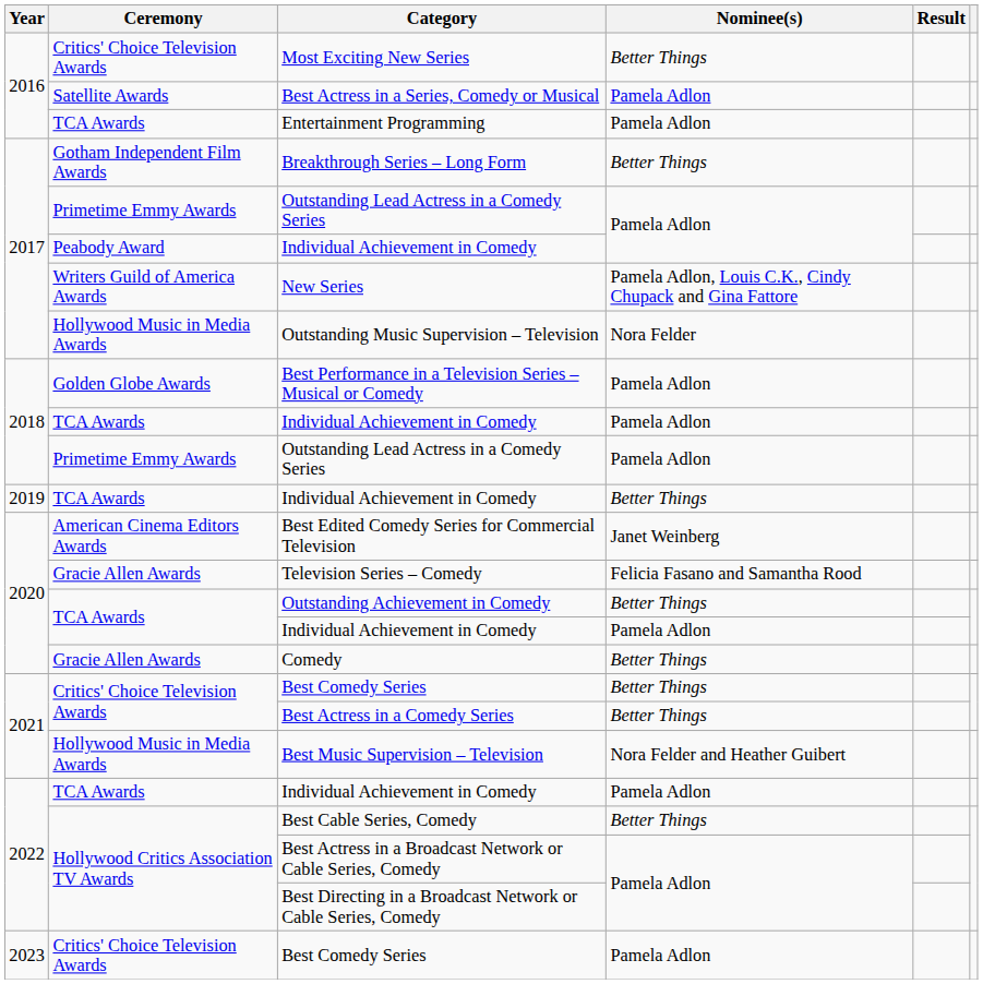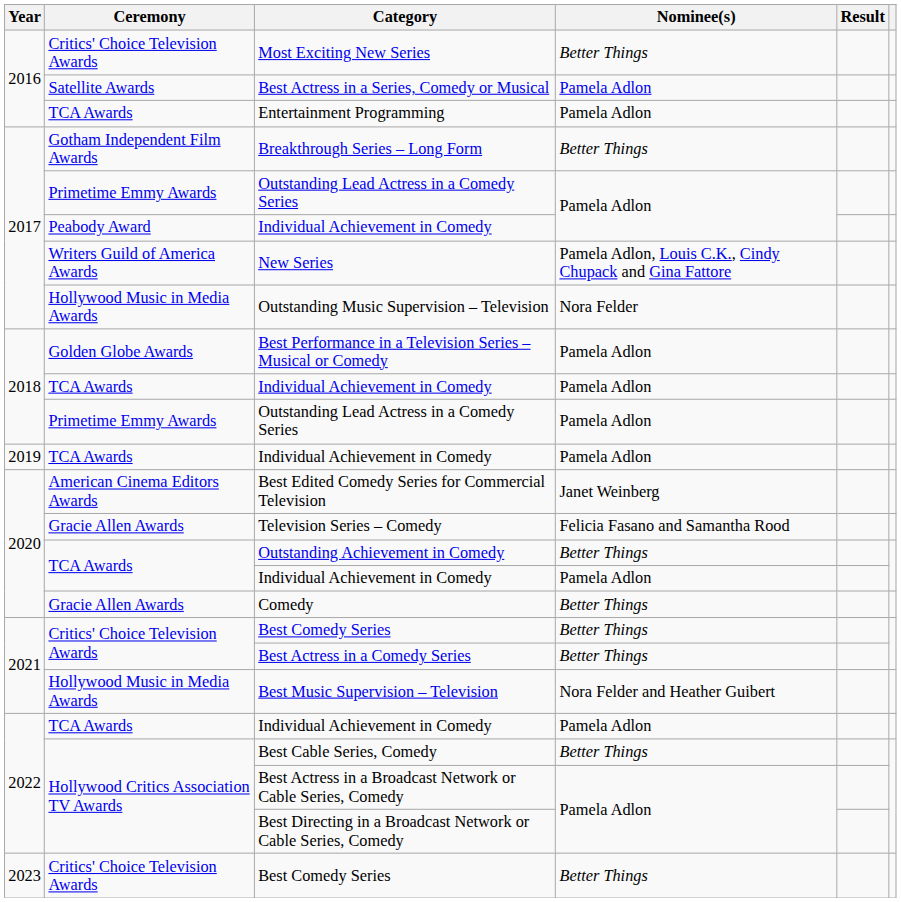2019 / Individual Achievement in Comedy | Nominee(s): Better Things -> Pamela Adlon
2023 / Best Comedy Series | Nominee(s): Pamela Adlon -> Better Things
